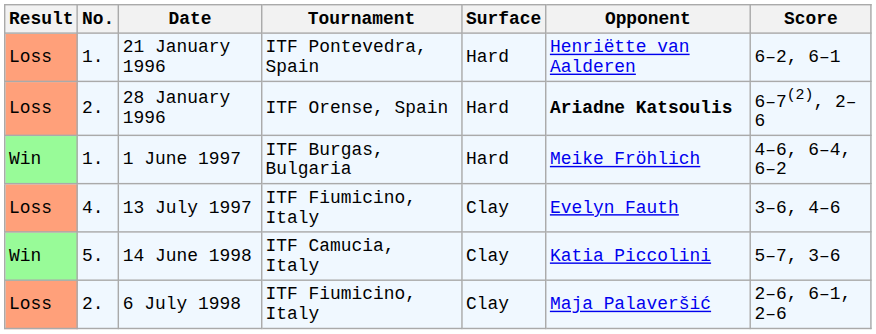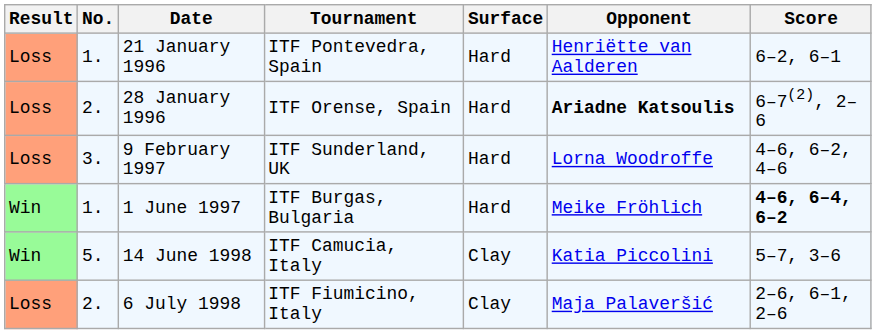+ row: Loss | 3. | 9 February 1997 | ITF Sunderland, UK | Hard | Lorna Woodroffe | 4–6, 6–2, 4–6
1 June 1997 | Score: normal -> bold
- row: Loss | 4. | 13 July 1997 | ITF Fiumicino, Italy | Clay | Evelyn Fauth | 3–6, 4–6
